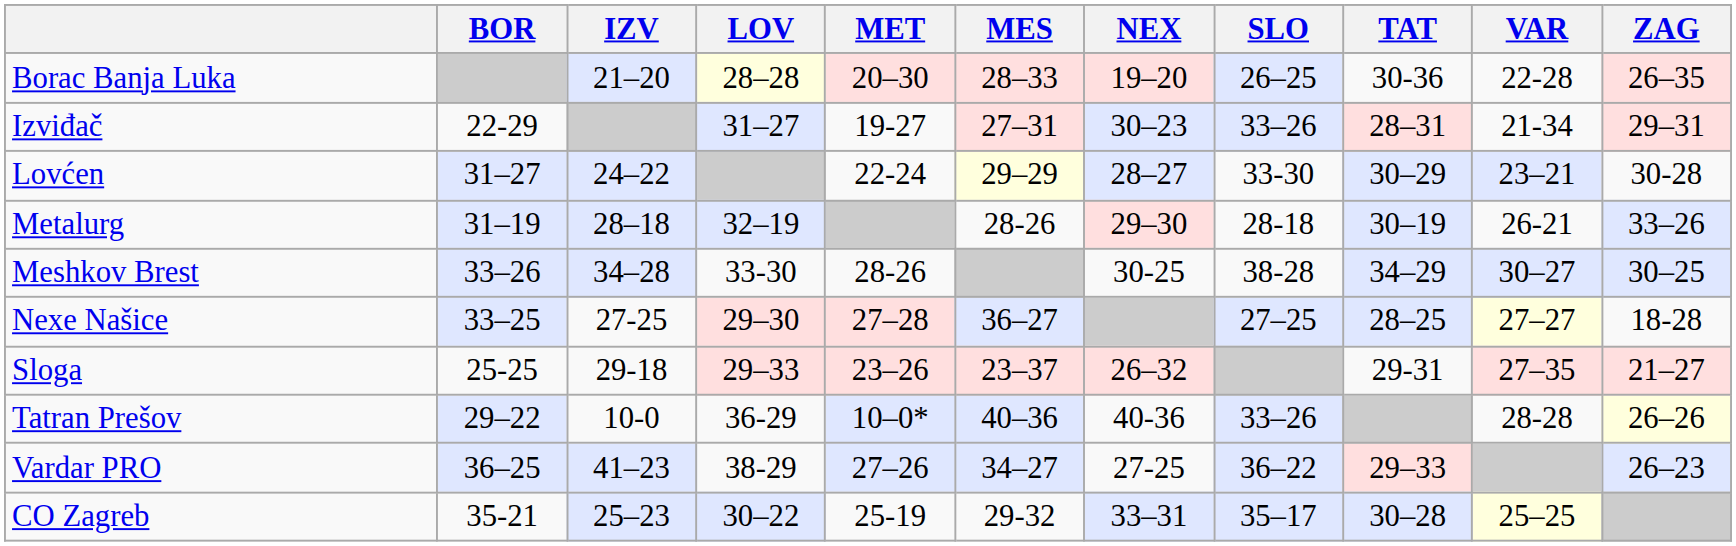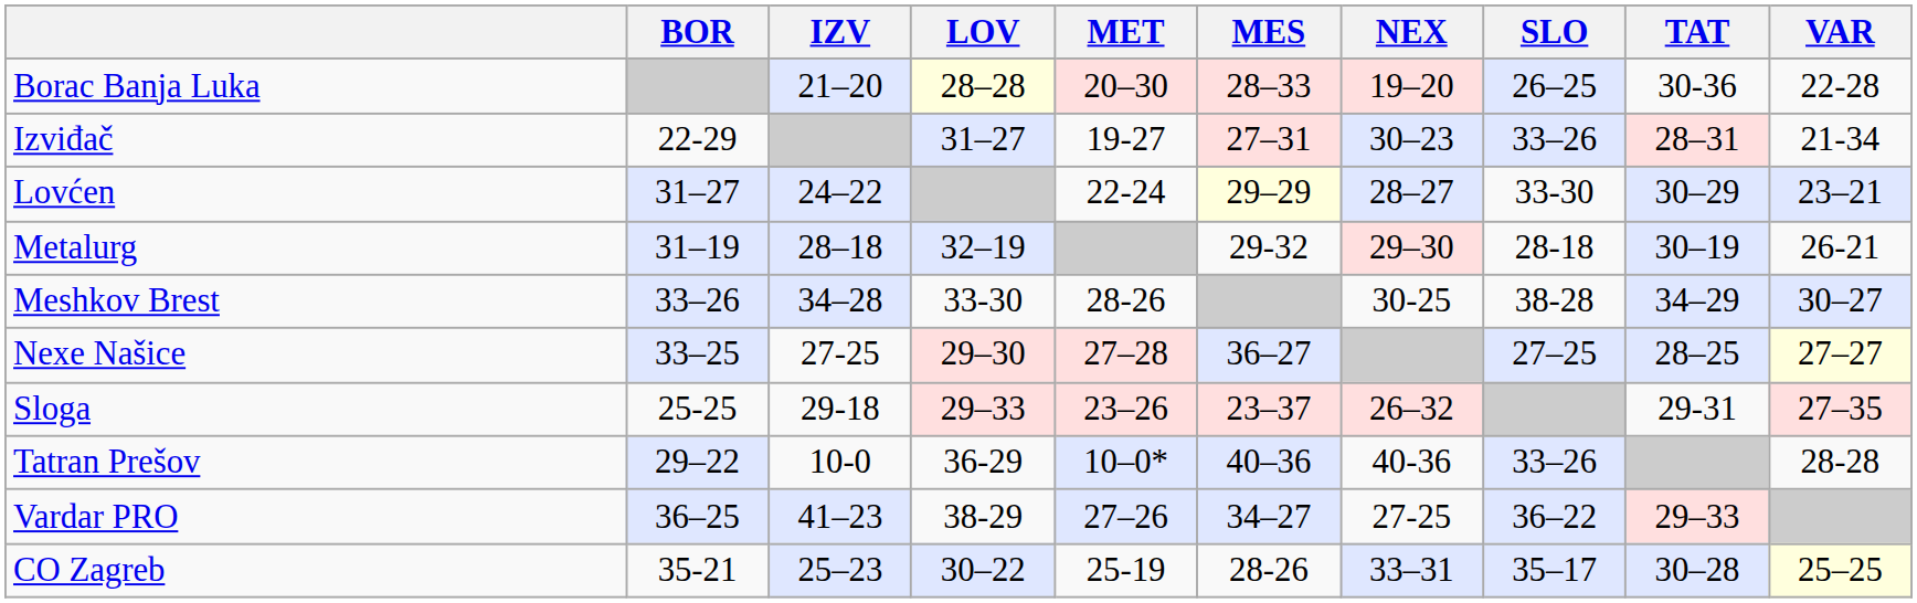- column: ZAG | 26–35 | 29–31 | 30-28 | 33–26 | 30–25 | 18-28 | 21–27 | 26–26 | 26–23
Metalurg | MES: 28-26 -> 29-32
CO Zagreb | MES: 29-32 -> 28-26
